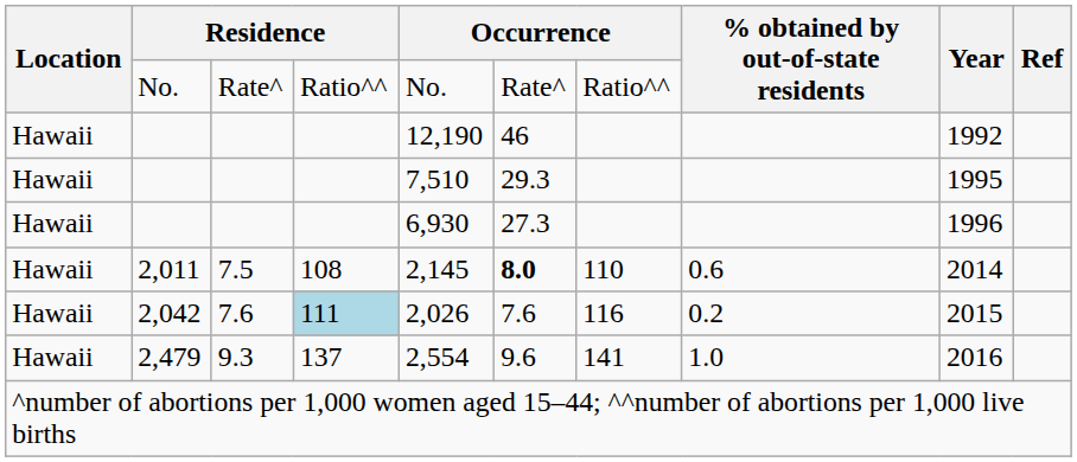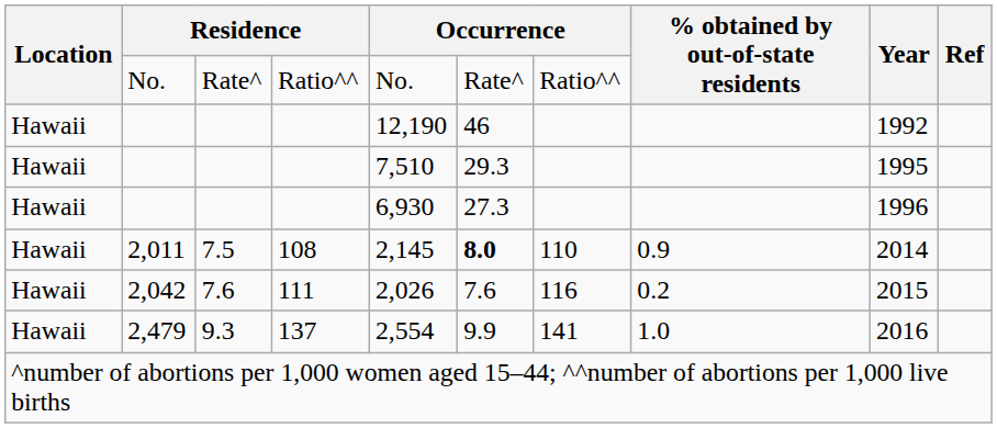2,011 | % obtained by out-of-state residents: 0.6 -> 0.9
2,042 | column 4: lightblue background -> no background
2,479 | column 6: 9.6 -> 9.9
